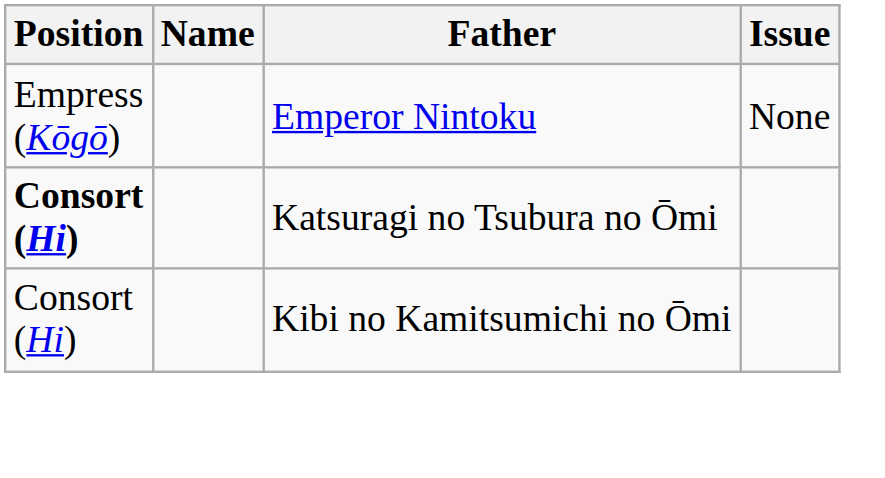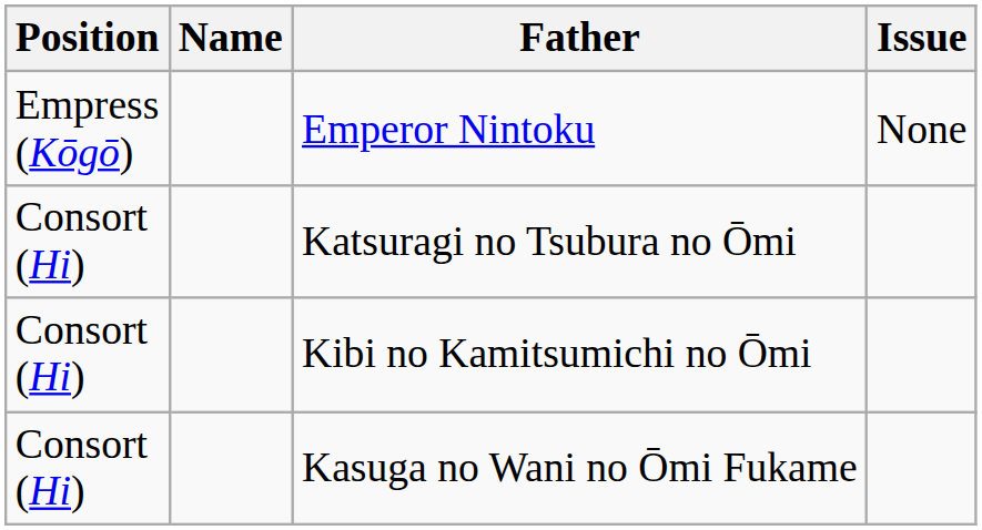Katsuragi no Tsubura no Ōmi | Position: bold -> normal
+ row: Consort (Hi) | Kasuga no Wani no Ōmi Fukame
